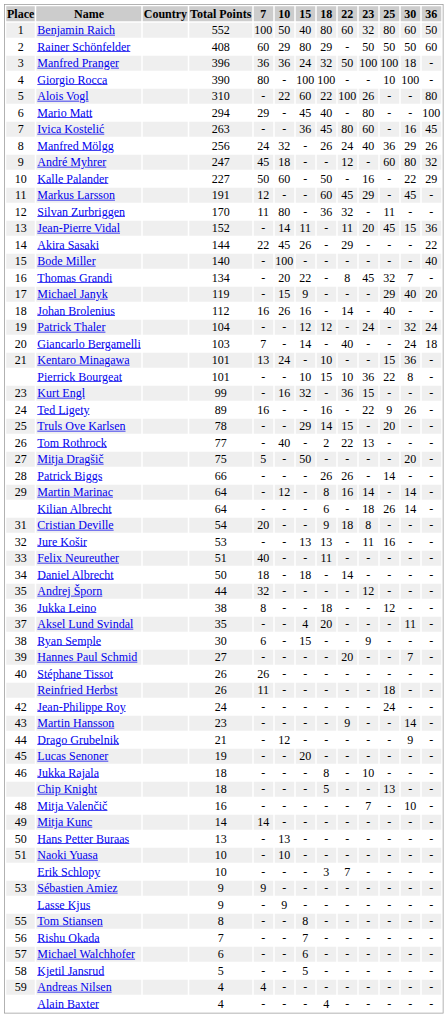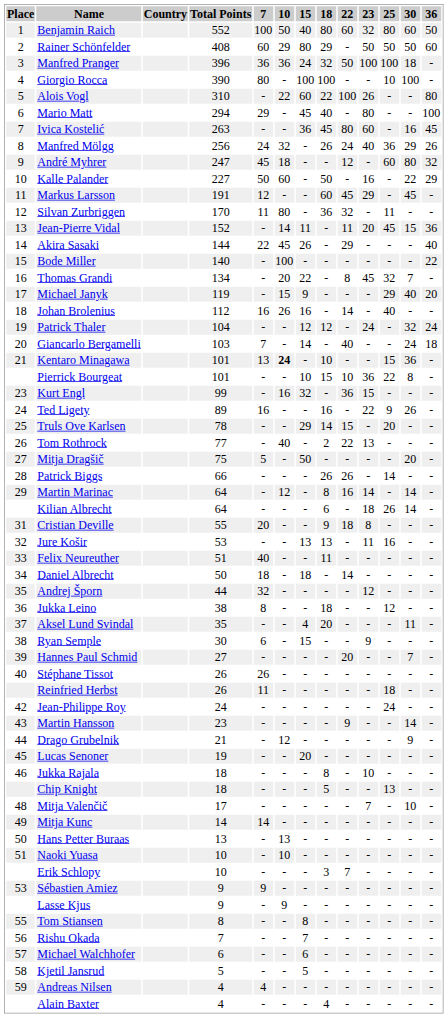Akira Sasaki | 36: 22 -> 40
Bode Miller | 36: 40 -> 22
Kentaro Minagawa | 10: normal -> bold
Cristian Deville | Total Points: 54 -> 55
Mitja Valenčič | Total Points: 16 -> 17
